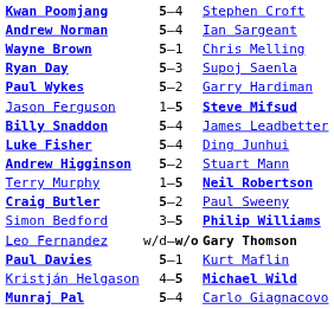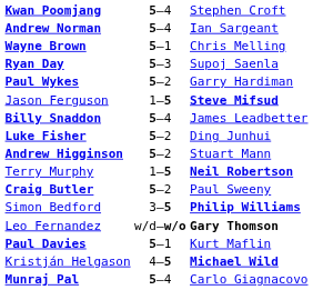Luke Fisher | column 2: 5–4 -> 5–2
